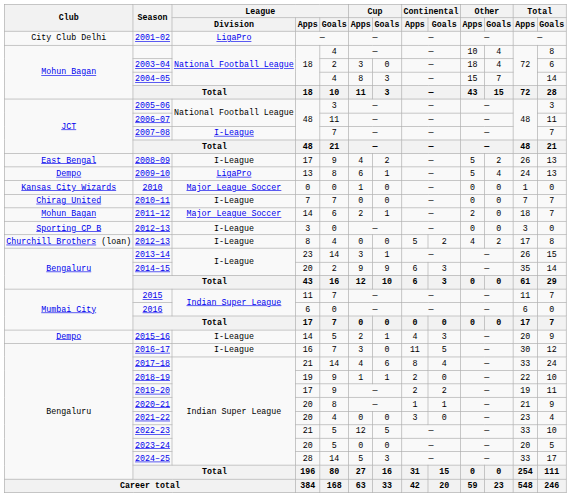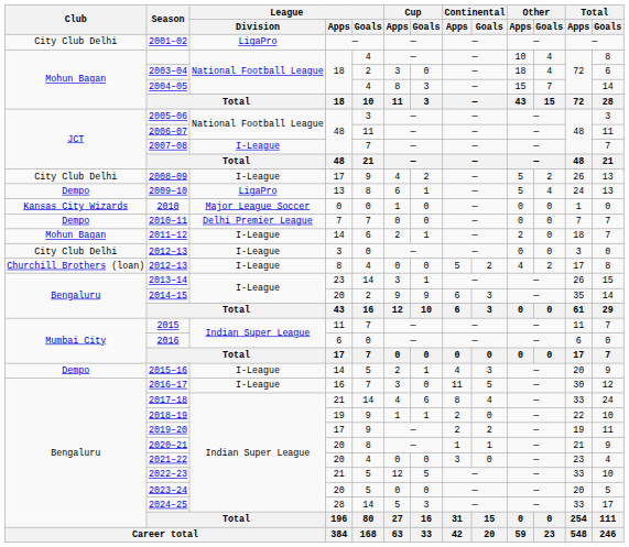2008–09 | Club: East Bengal -> City Club Delhi
2010–11 | Club: Chirag United -> Dempo
2010–11 | League / Division: I-League -> Delhi Premier League
2011–12 | League / Division: Major League Soccer -> I-League
2012–13 / 3 | Club: Sporting CP B -> City Club Delhi
